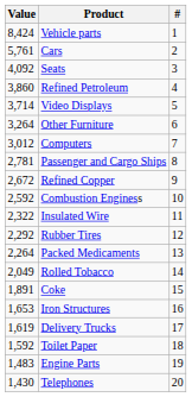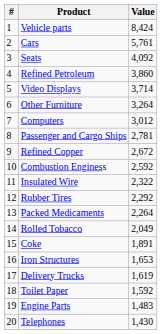columns swapped: # <-> Value
